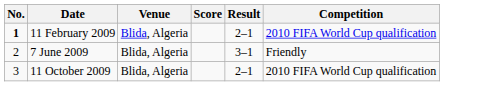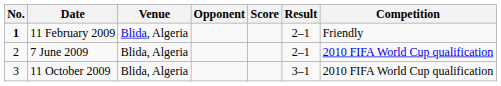+ column: Opponent
11 February 2009 | Competition: 2010 FIFA World Cup qualification -> Friendly
7 June 2009 | Result: 3–1 -> 2–1
7 June 2009 | Competition: Friendly -> 2010 FIFA World Cup qualification
11 October 2009 | Result: 2–1 -> 3–1
